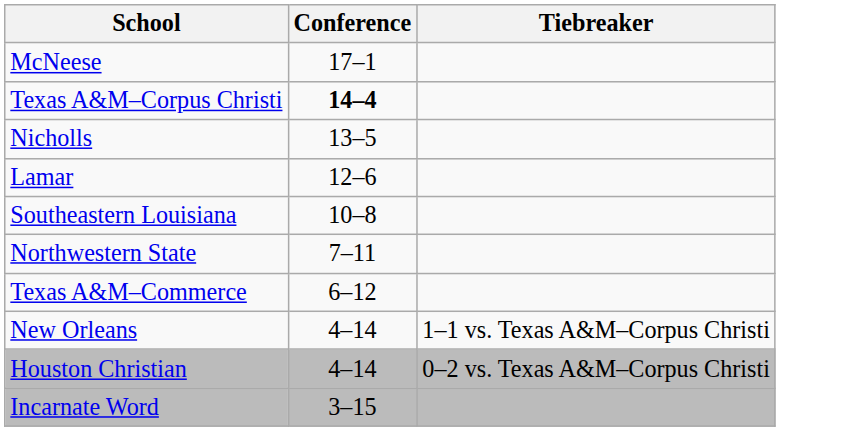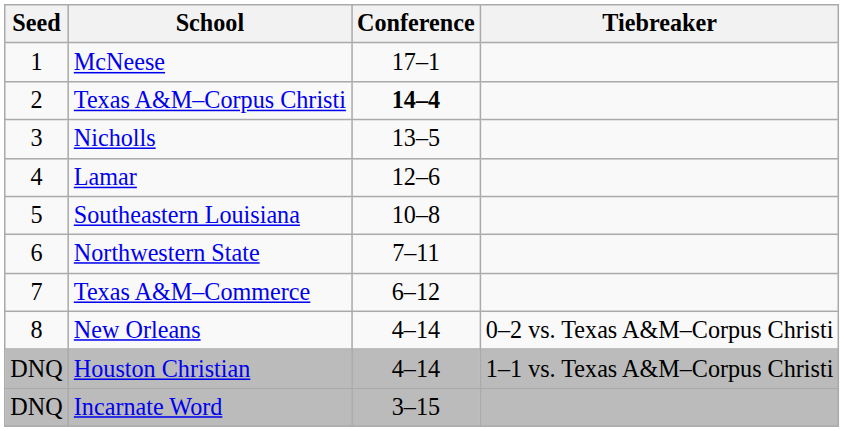+ column: Seed | 1 | 2 | 3 | 4 | 5 | 6 | 7 | 8 | DNQ | DNQ
New Orleans | Tiebreaker: 1–1 vs. Texas A&M–Corpus Christi -> 0–2 vs. Texas A&M–Corpus Christi
Houston Christian | Tiebreaker: 0–2 vs. Texas A&M–Corpus Christi -> 1–1 vs. Texas A&M–Corpus Christi
